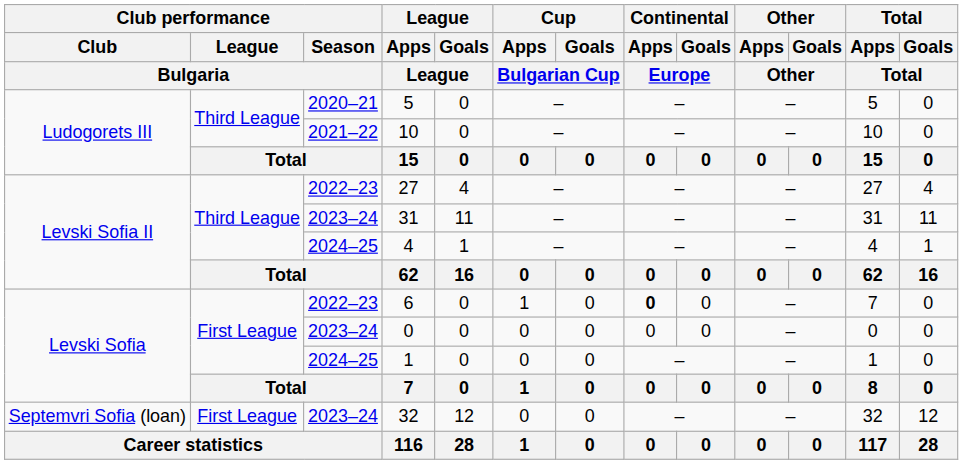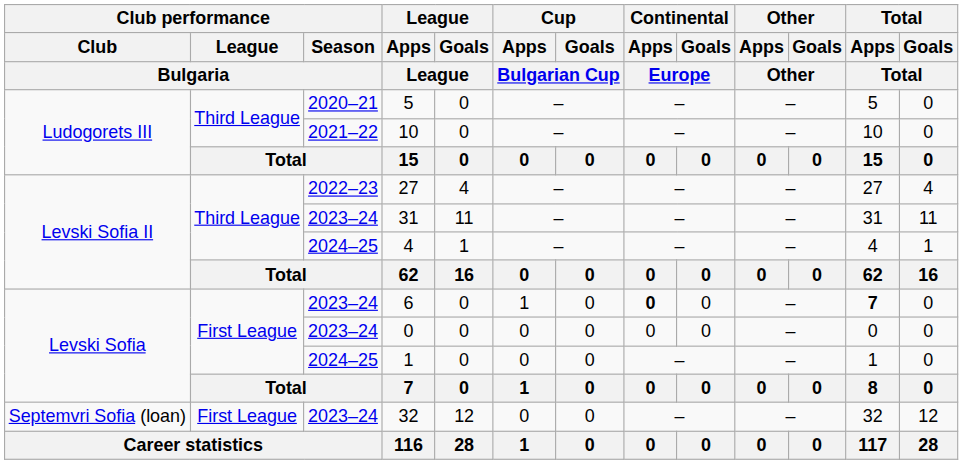6 | Club performance / Season / Bulgaria: 2022–23 -> 2023–24
6 | Total / Apps / Total: normal -> bold
